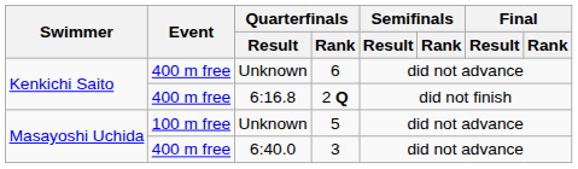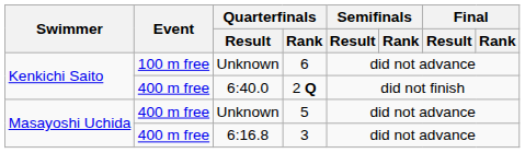6 | Event: 400 m free -> 100 m free
2 Q | Quarterfinals / Result: 6:16.8 -> 6:40.0
5 | Event: 100 m free -> 400 m free
3 | Quarterfinals / Result: 6:40.0 -> 6:16.8
